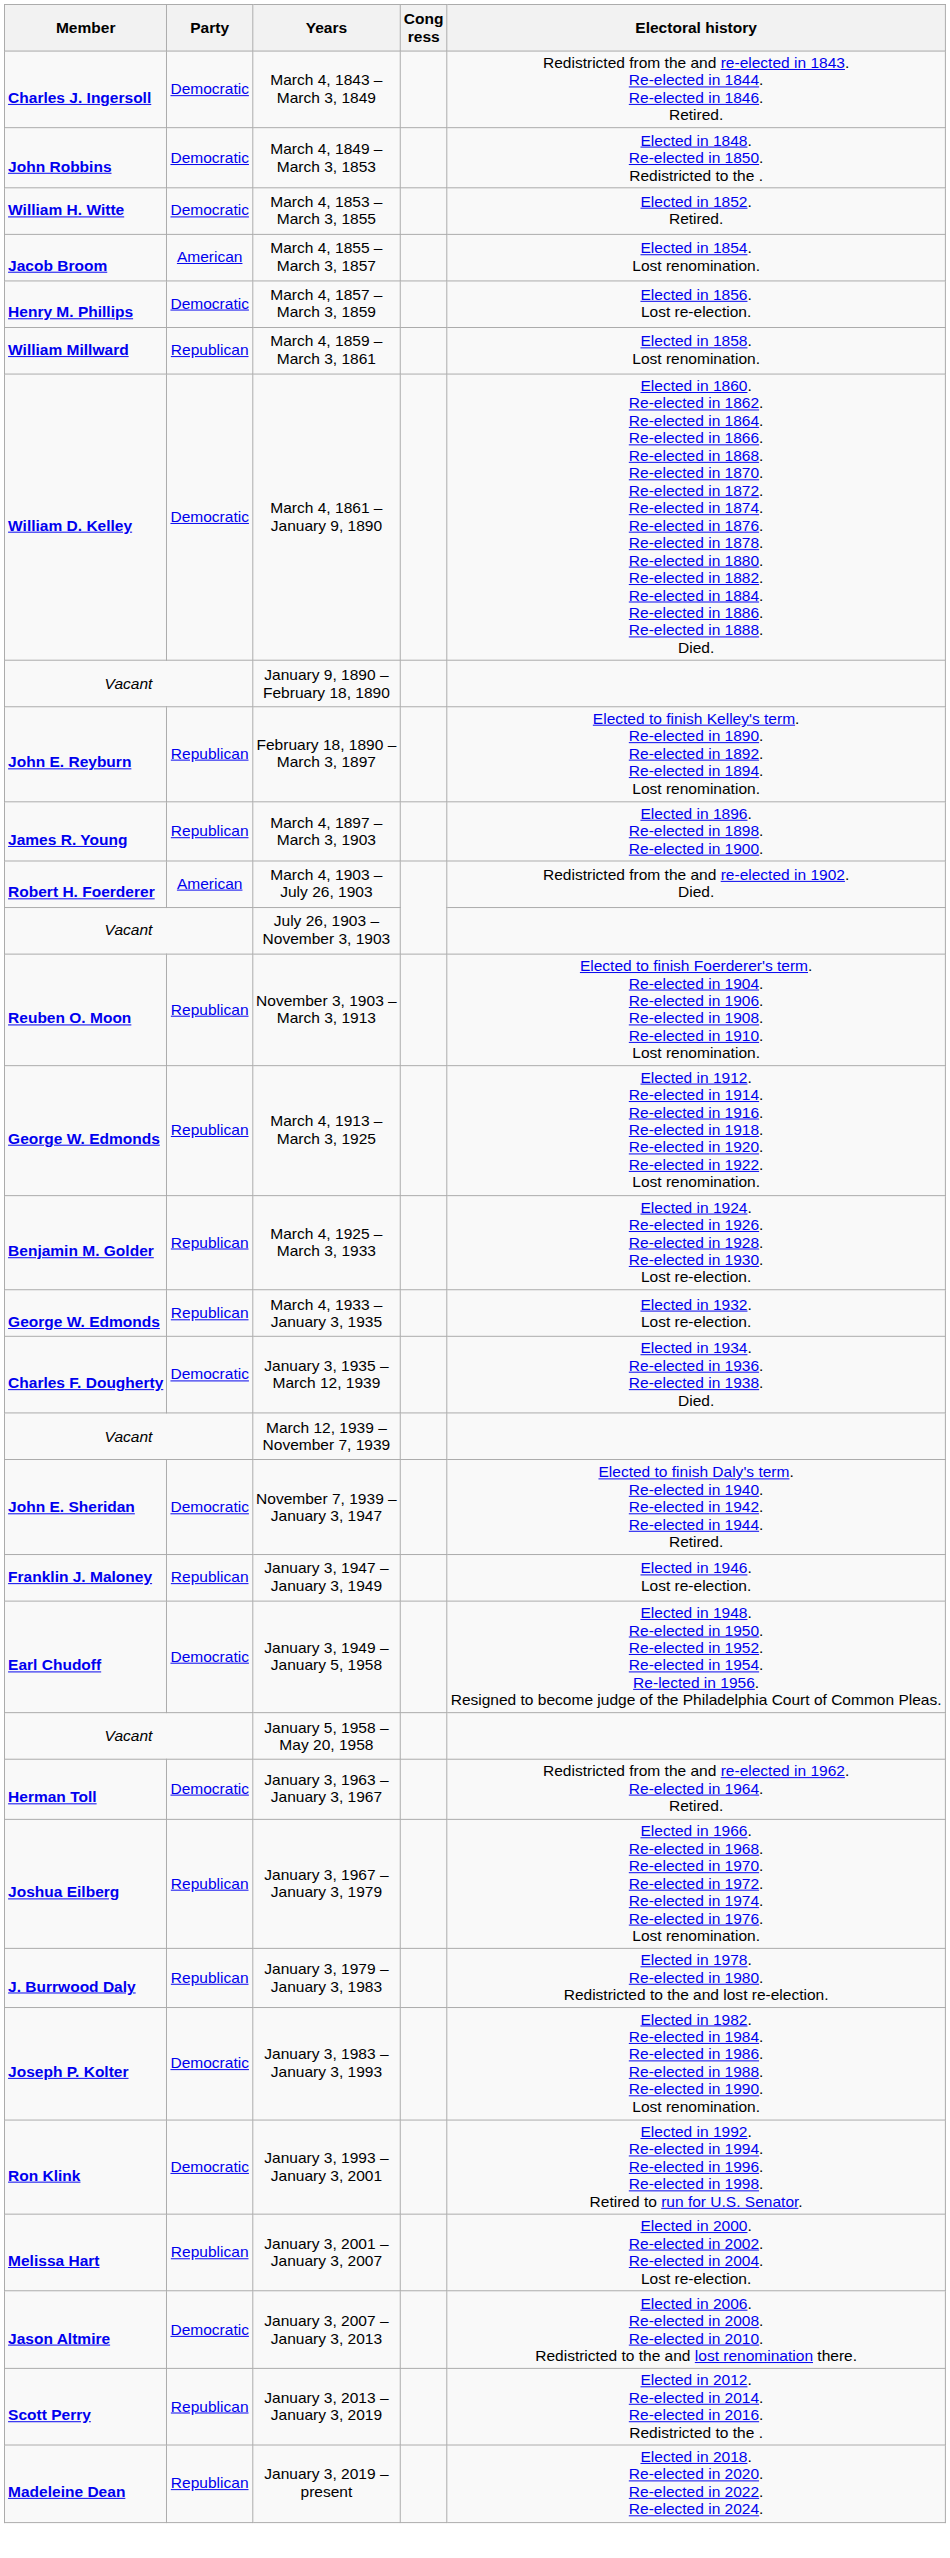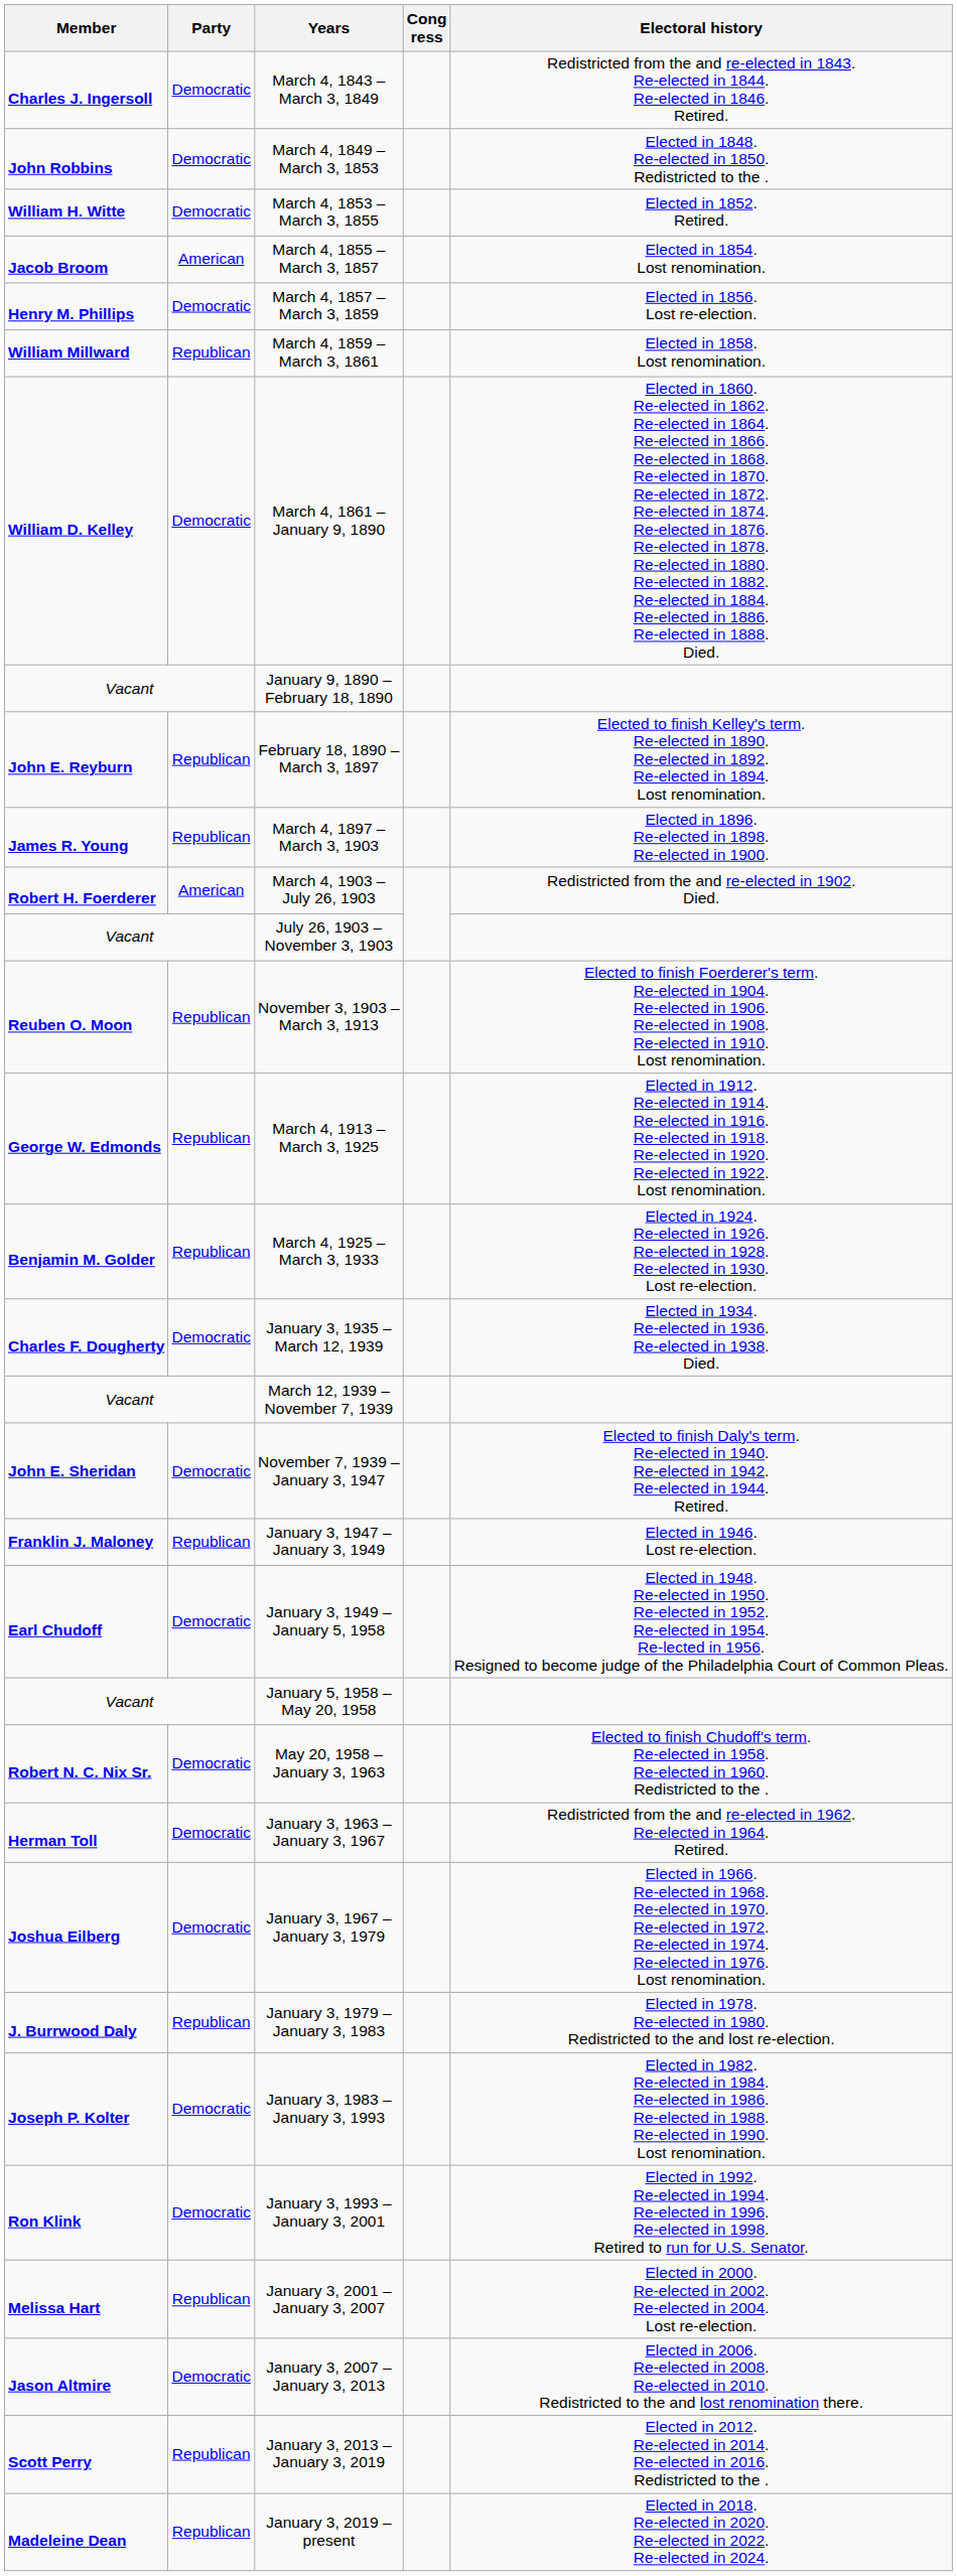- row: George W. Edmonds | Republican | March 4, 1933 – January 3, 1935 | Elected in 1932. Lost re-election.
+ row: Robert N. C. Nix Sr. | Democratic | May 20, 1958 – January 3, 1963 | Elected to finish Chudoff's term. Re-elected in 1958. Re-elected in 1960. Redistricted to the .
January 3, 1967 – January 3, 1979 | Party: Republican -> Democratic
